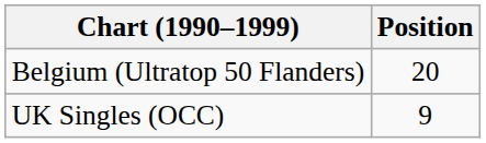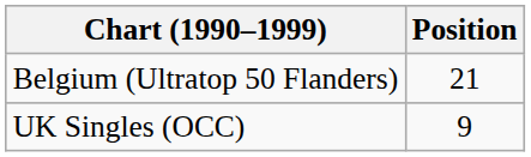Belgium (Ultratop 50 Flanders) | Position: 20 -> 21
